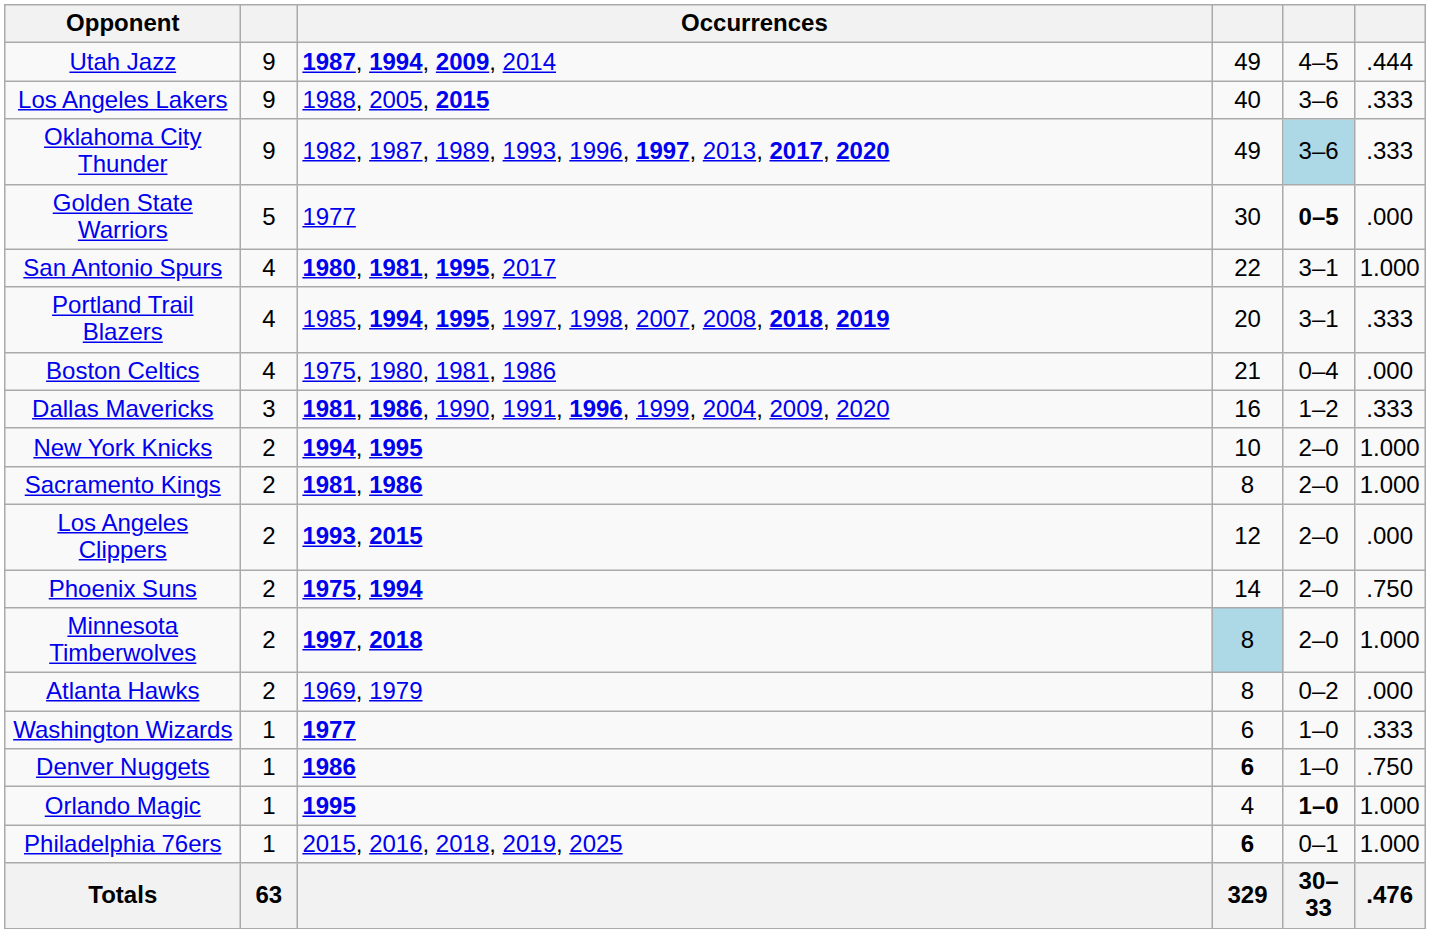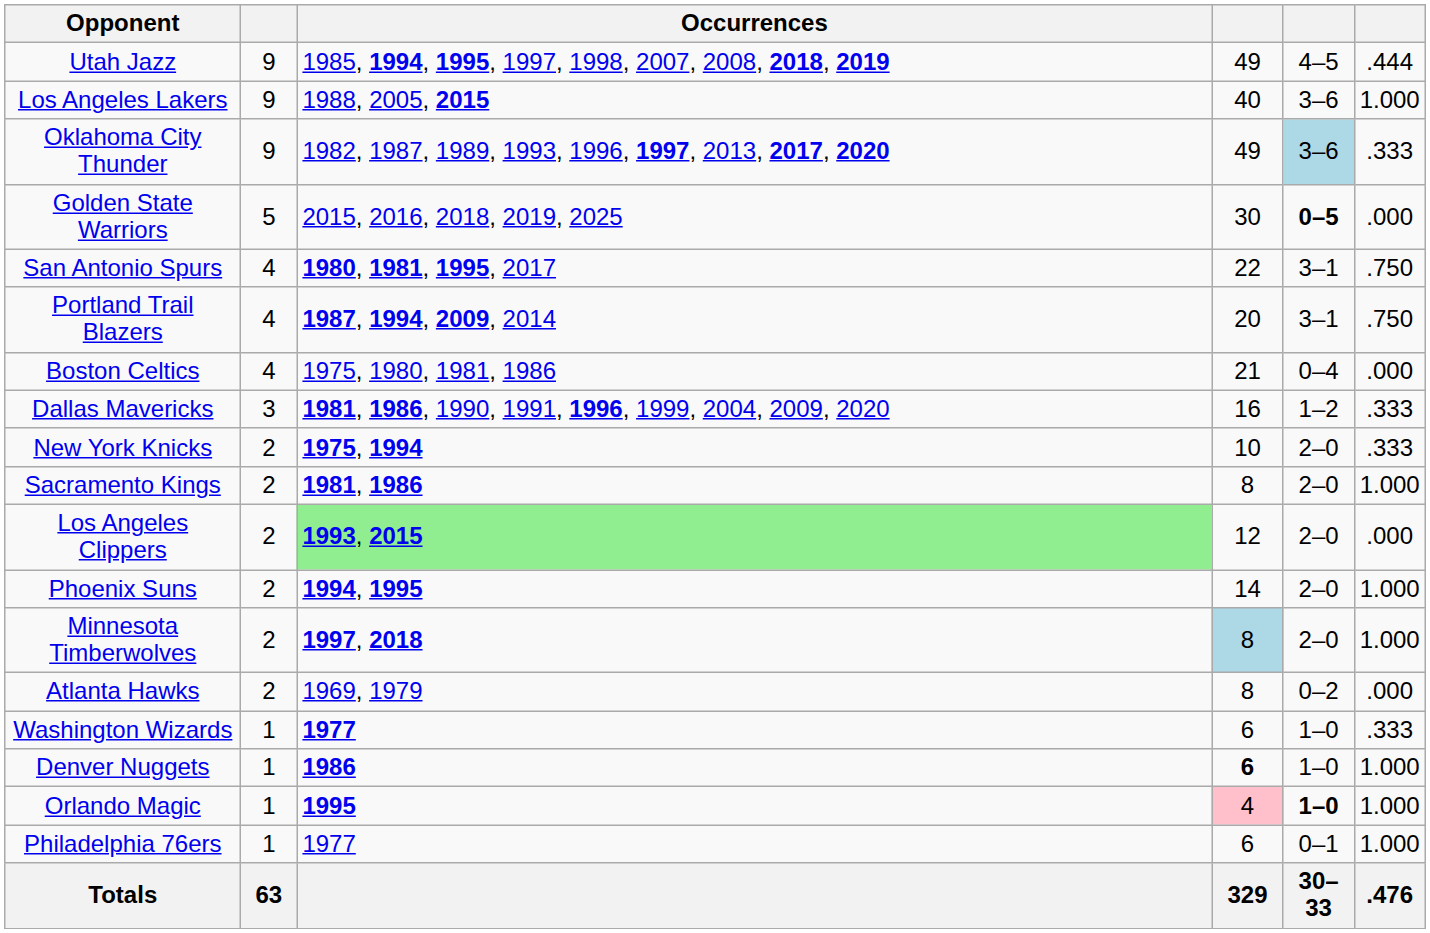Utah Jazz | Occurrences: 1987, 1994, 2009, 2014 -> 1985, 1994, 1995, 1997, 1998, 2007, 2008, 2018, 2019
Los Angeles Lakers | column 6: .333 -> 1.000
Golden State Warriors | Occurrences: 1977 -> 2015, 2016, 2018, 2019, 2025
San Antonio Spurs | column 6: 1.000 -> .750
Portland Trail Blazers | Occurrences: 1985, 1994, 1995, 1997, 1998, 2007, 2008, 2018, 2019 -> 1987, 1994, 2009, 2014
Portland Trail Blazers | column 6: .333 -> .750
New York Knicks | Occurrences: 1994, 1995 -> 1975, 1994
New York Knicks | column 6: 1.000 -> .333
Los Angeles Clippers | Occurrences: no background -> lightgreen background
Phoenix Suns | Occurrences: 1975, 1994 -> 1994, 1995
Phoenix Suns | column 6: .750 -> 1.000
Denver Nuggets | column 6: .750 -> 1.000
Orlando Magic | column 4: no background -> pink background
Philadelphia 76ers | Occurrences: 2015, 2016, 2018, 2019, 2025 -> 1977
Philadelphia 76ers | column 4: bold -> normal
